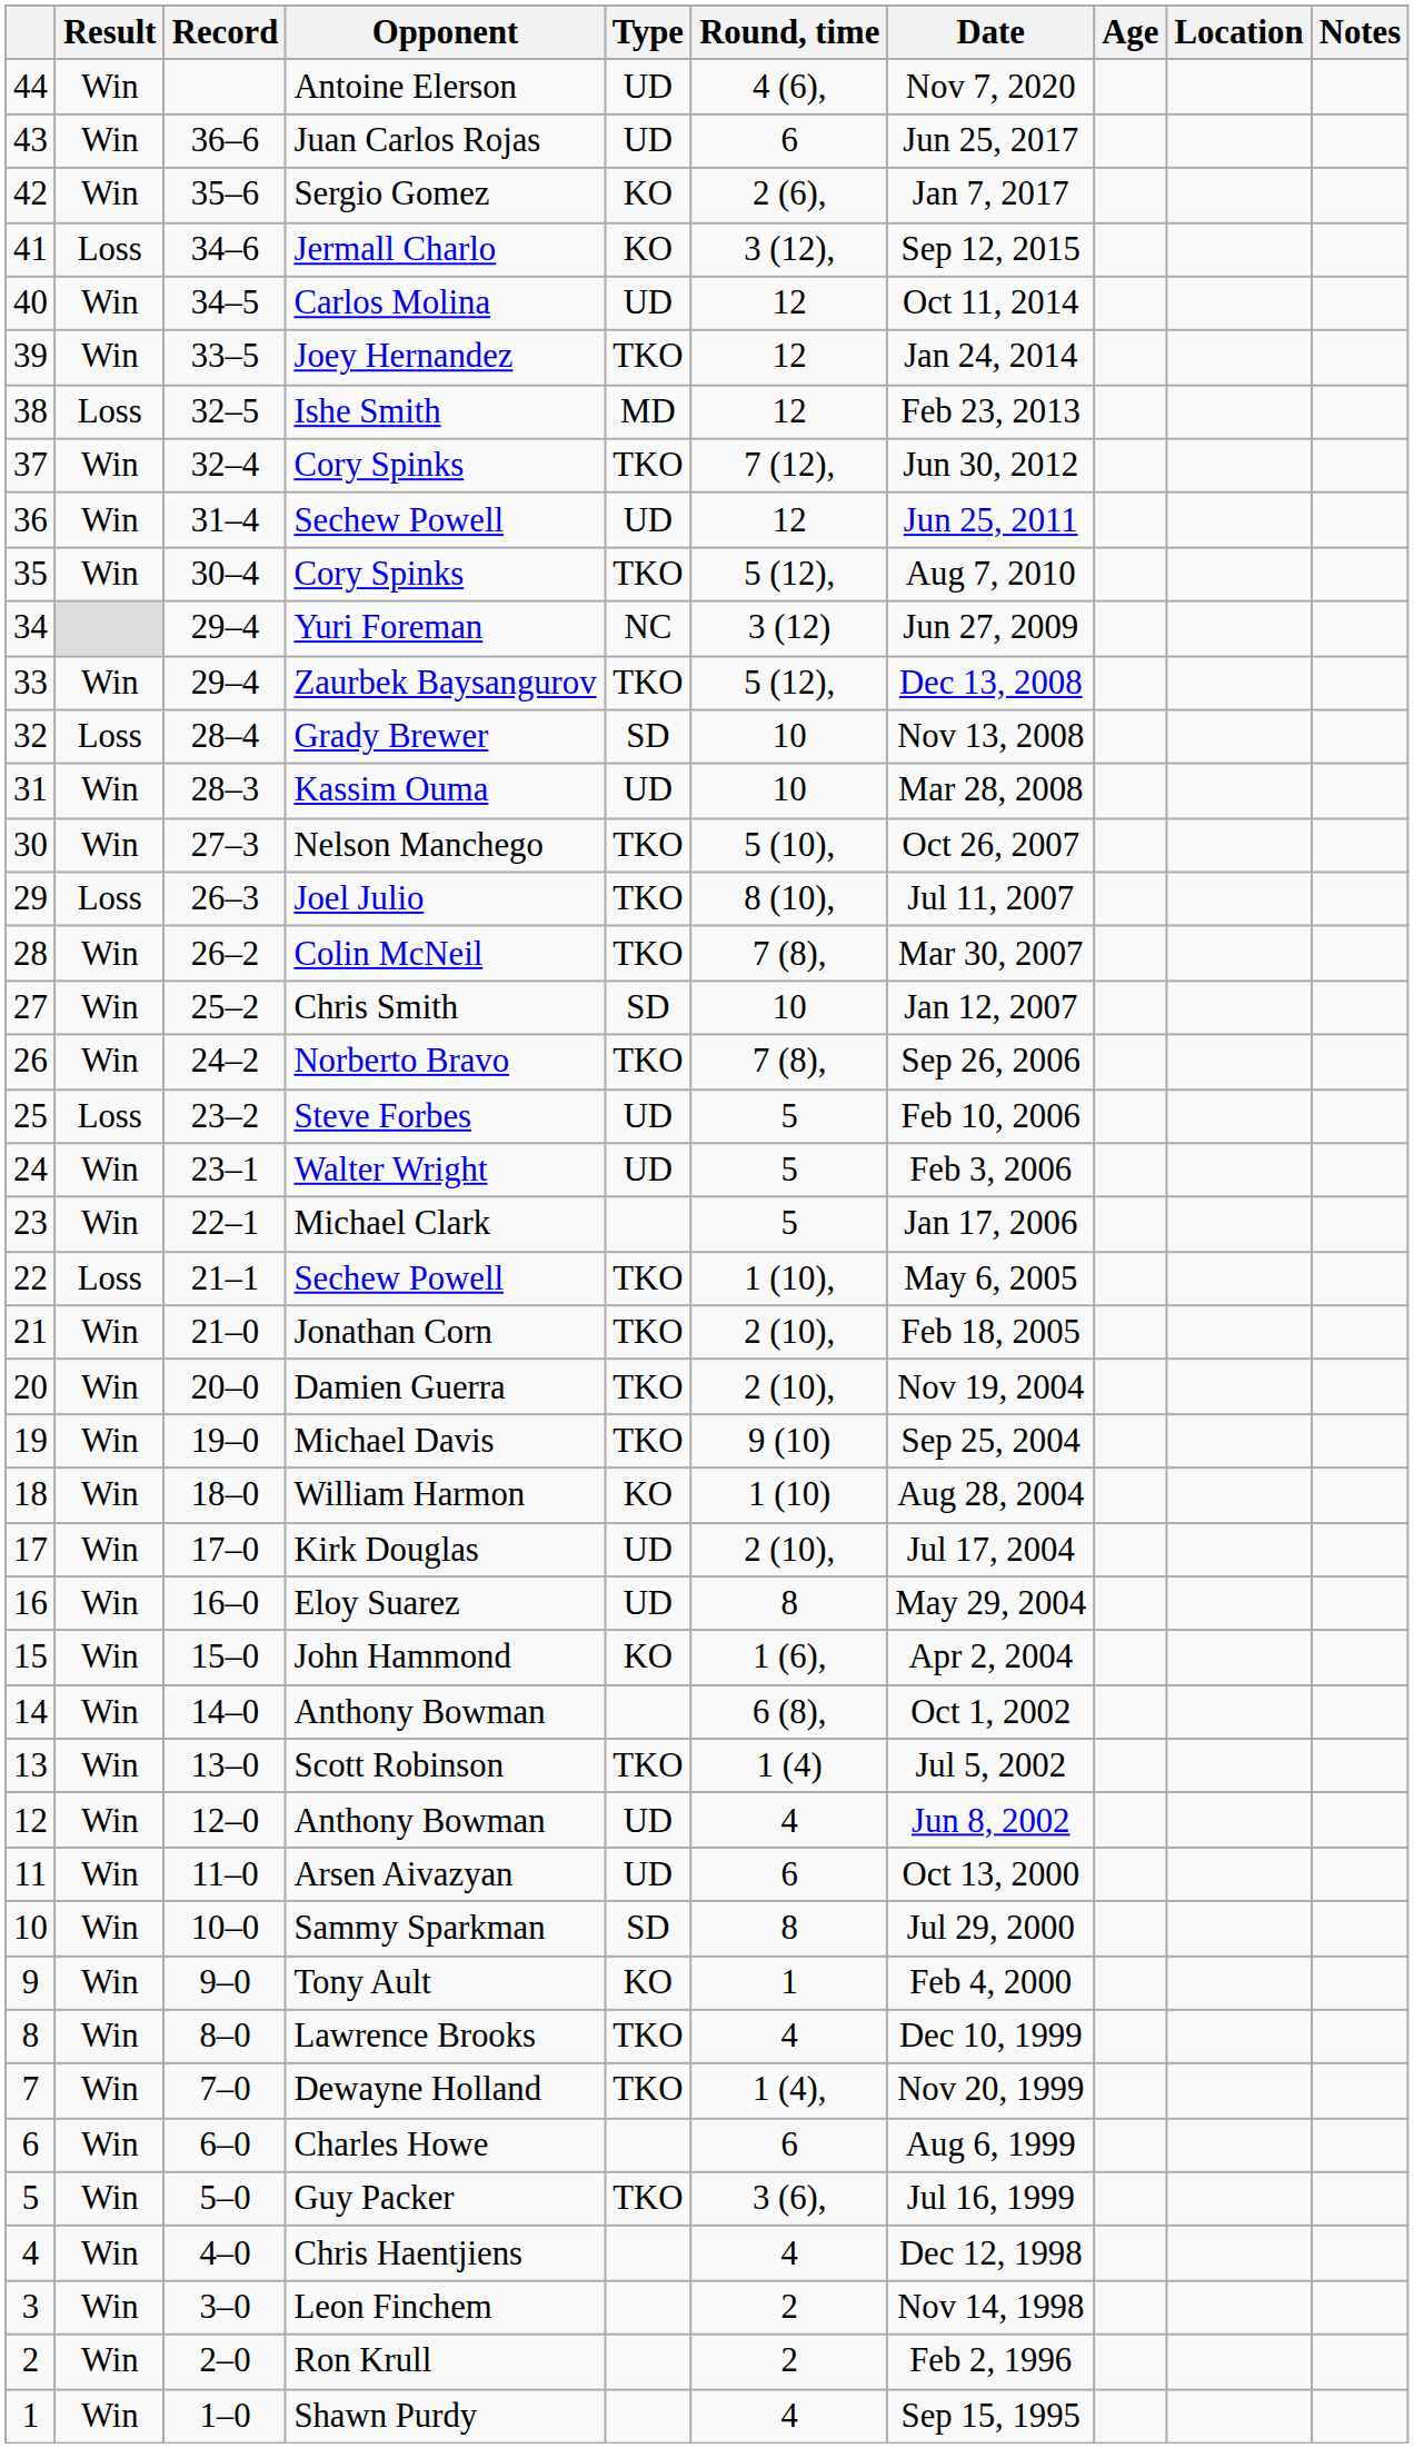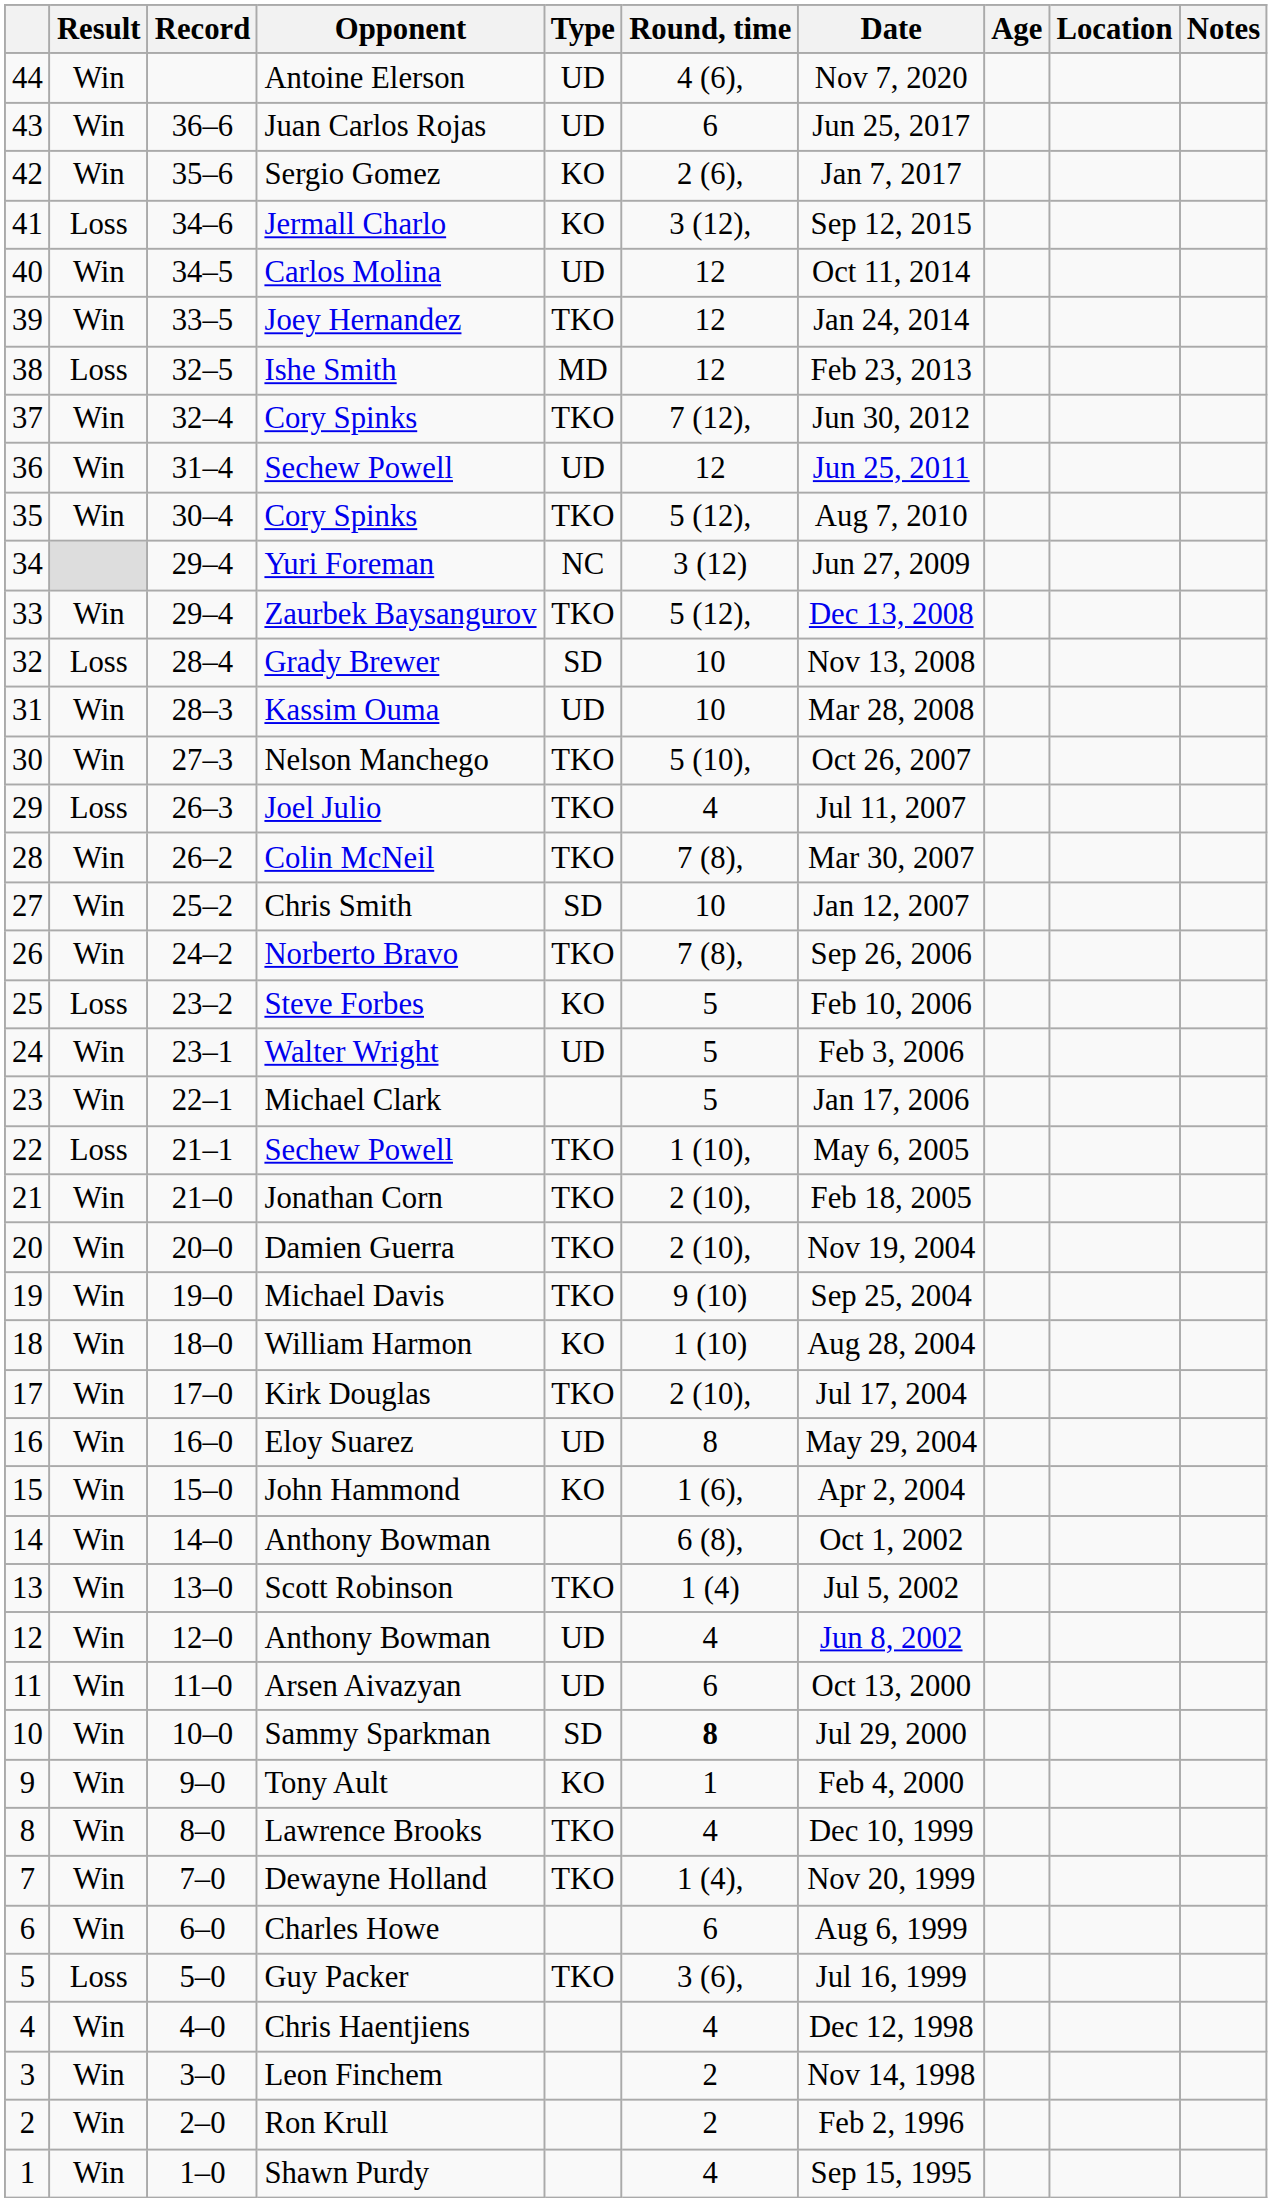Joel Julio | Round, time: 8 (10), -> 4
Steve Forbes | Type: UD -> KO
Kirk Douglas | Type: UD -> TKO
Sammy Sparkman | Round, time: normal -> bold
Guy Packer | Result: Win -> Loss
